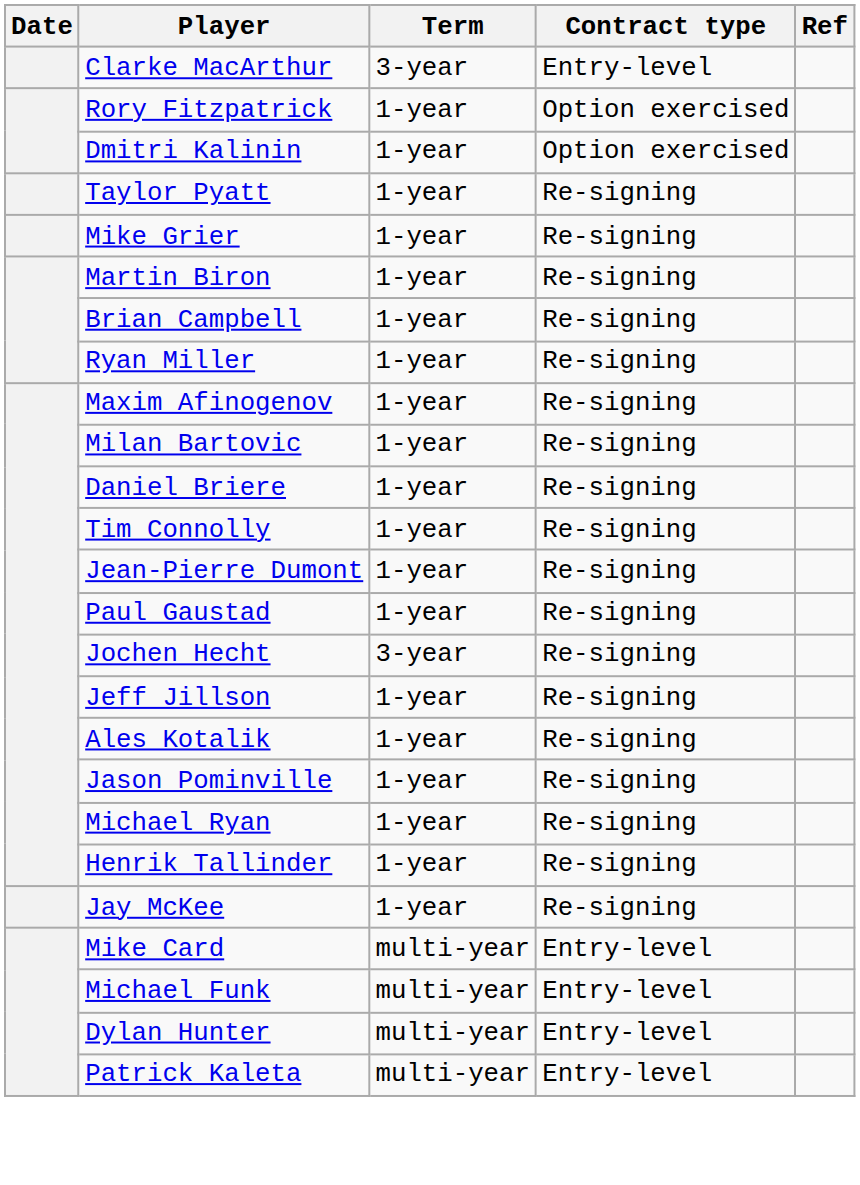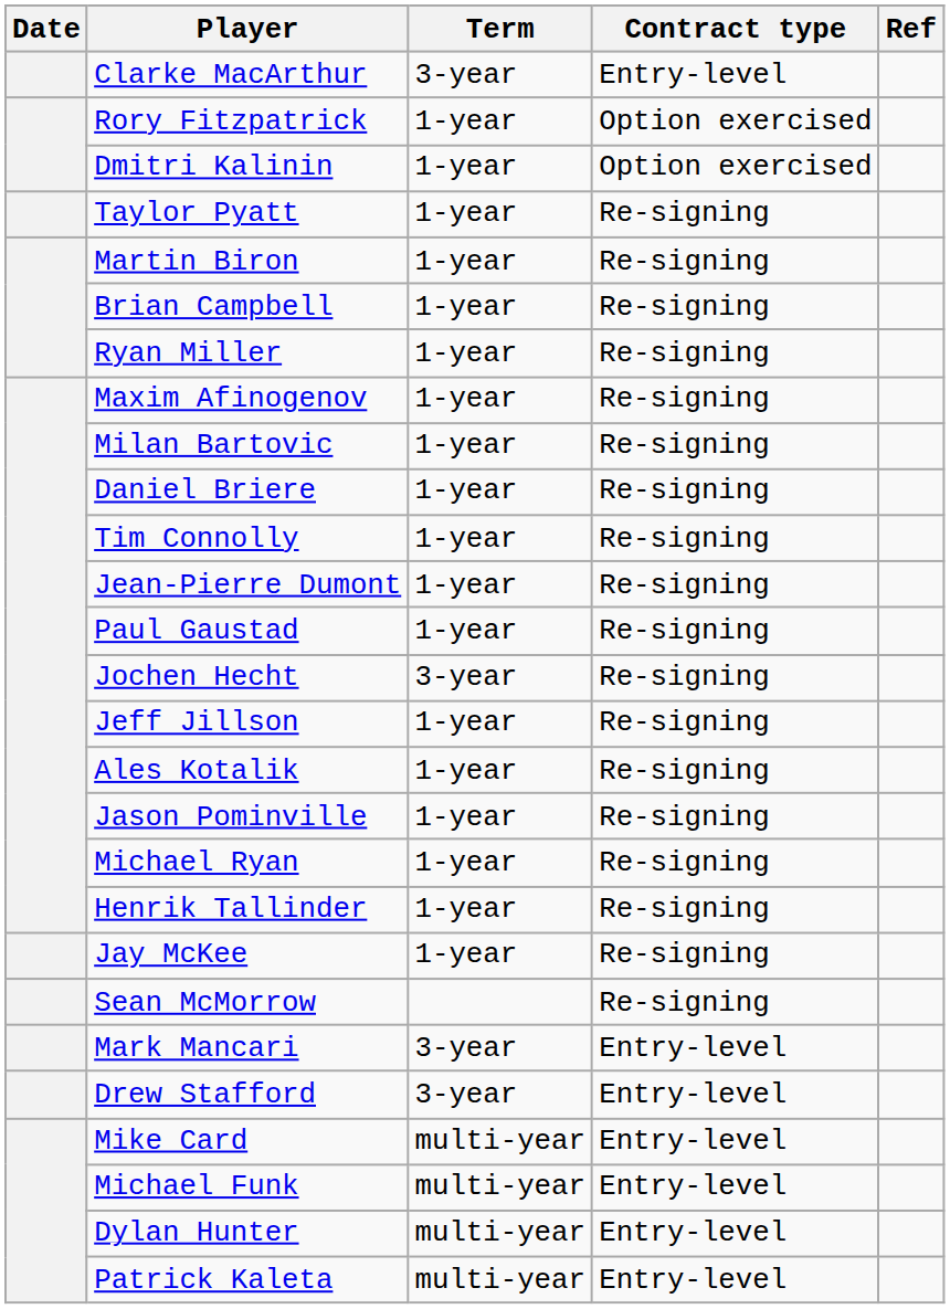- row: Mike Grier | 1-year | Re-signing
+ row: Sean McMorrow | Re-signing
+ row: Mark Mancari | 3-year | Entry-level
+ row: Drew Stafford | 3-year | Entry-level
